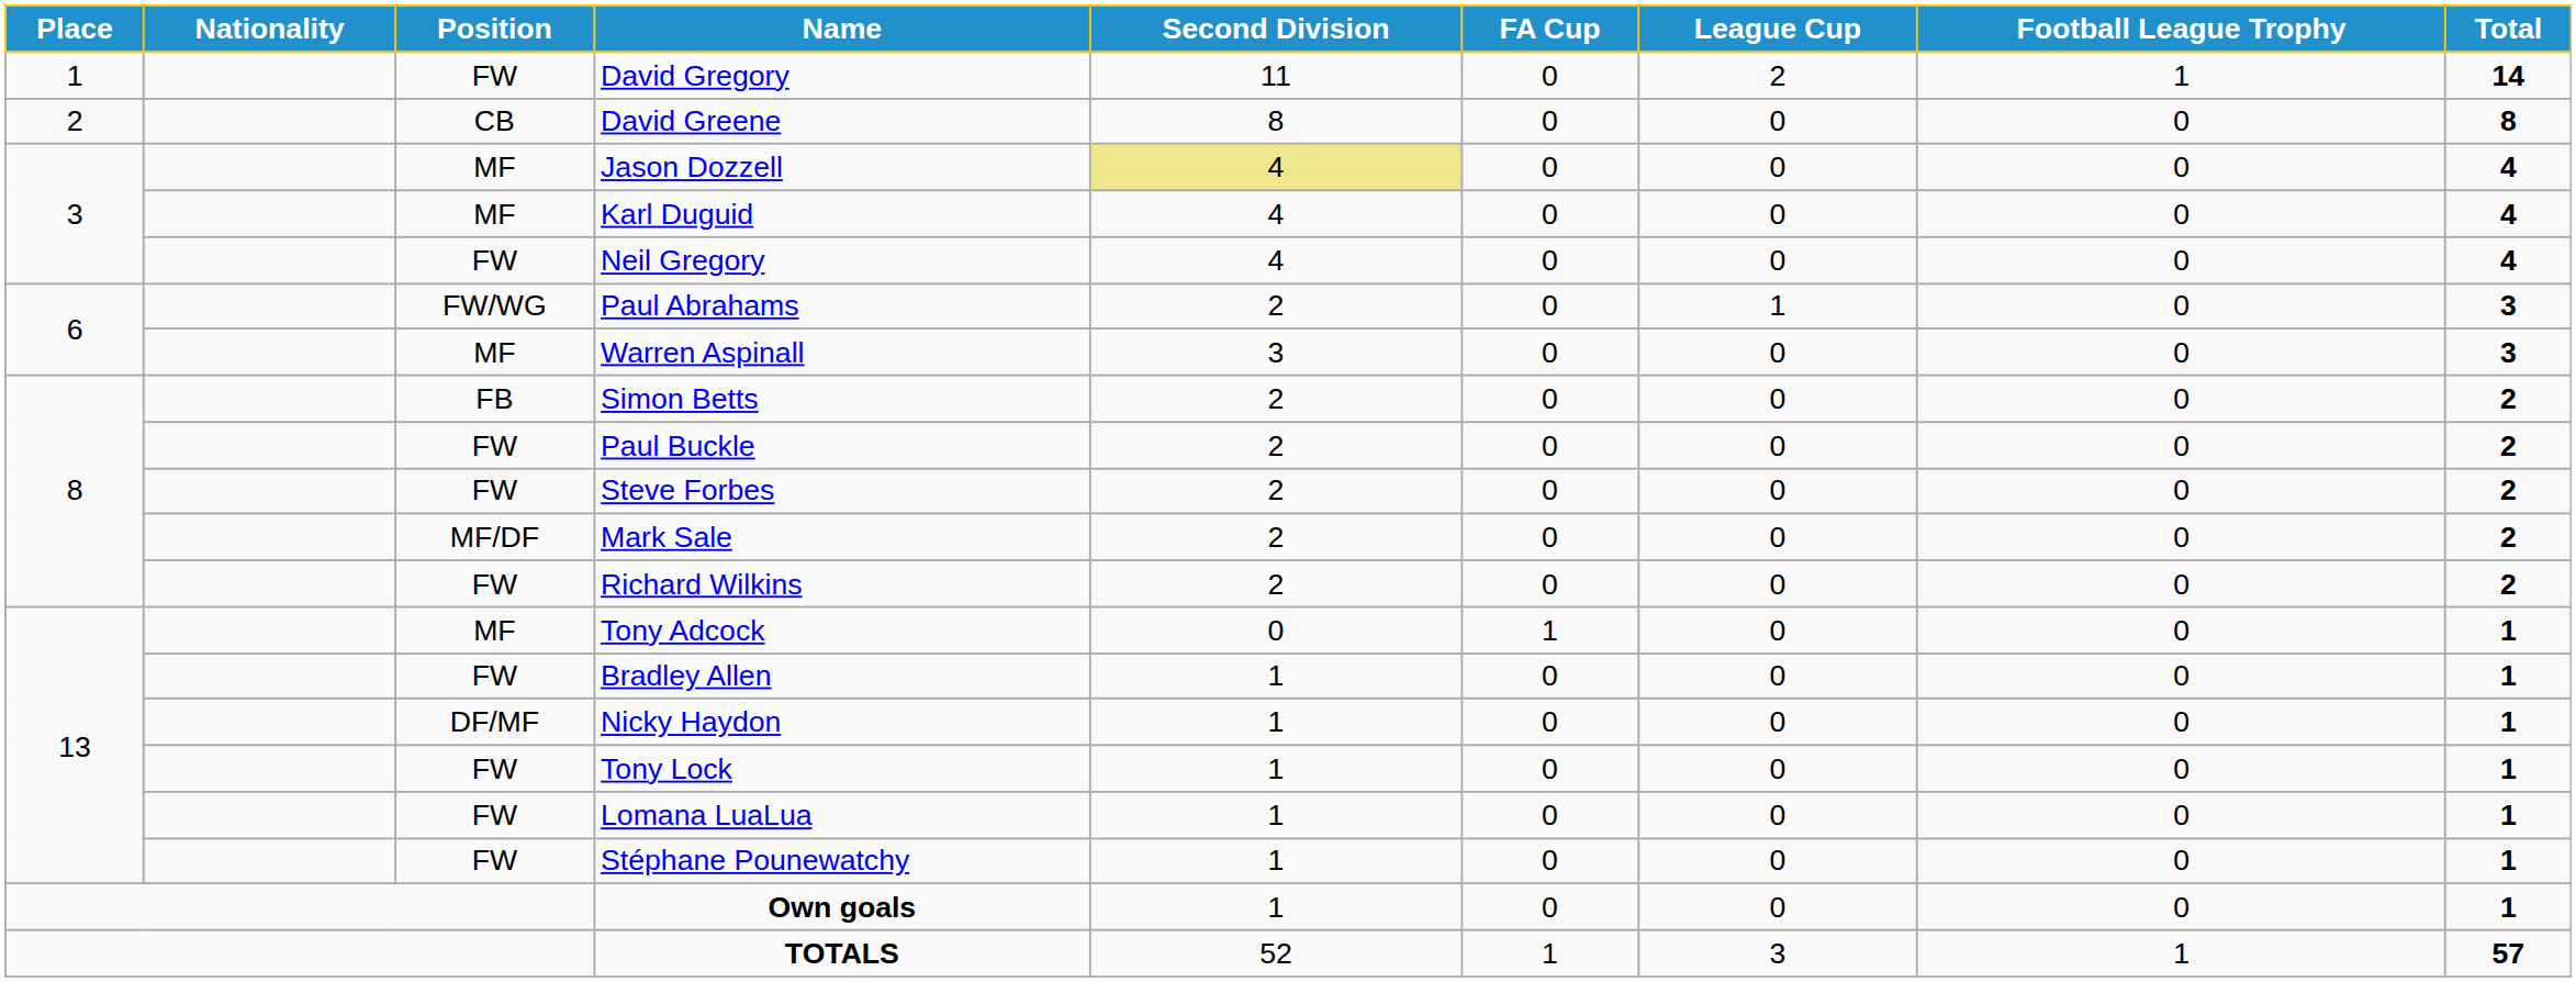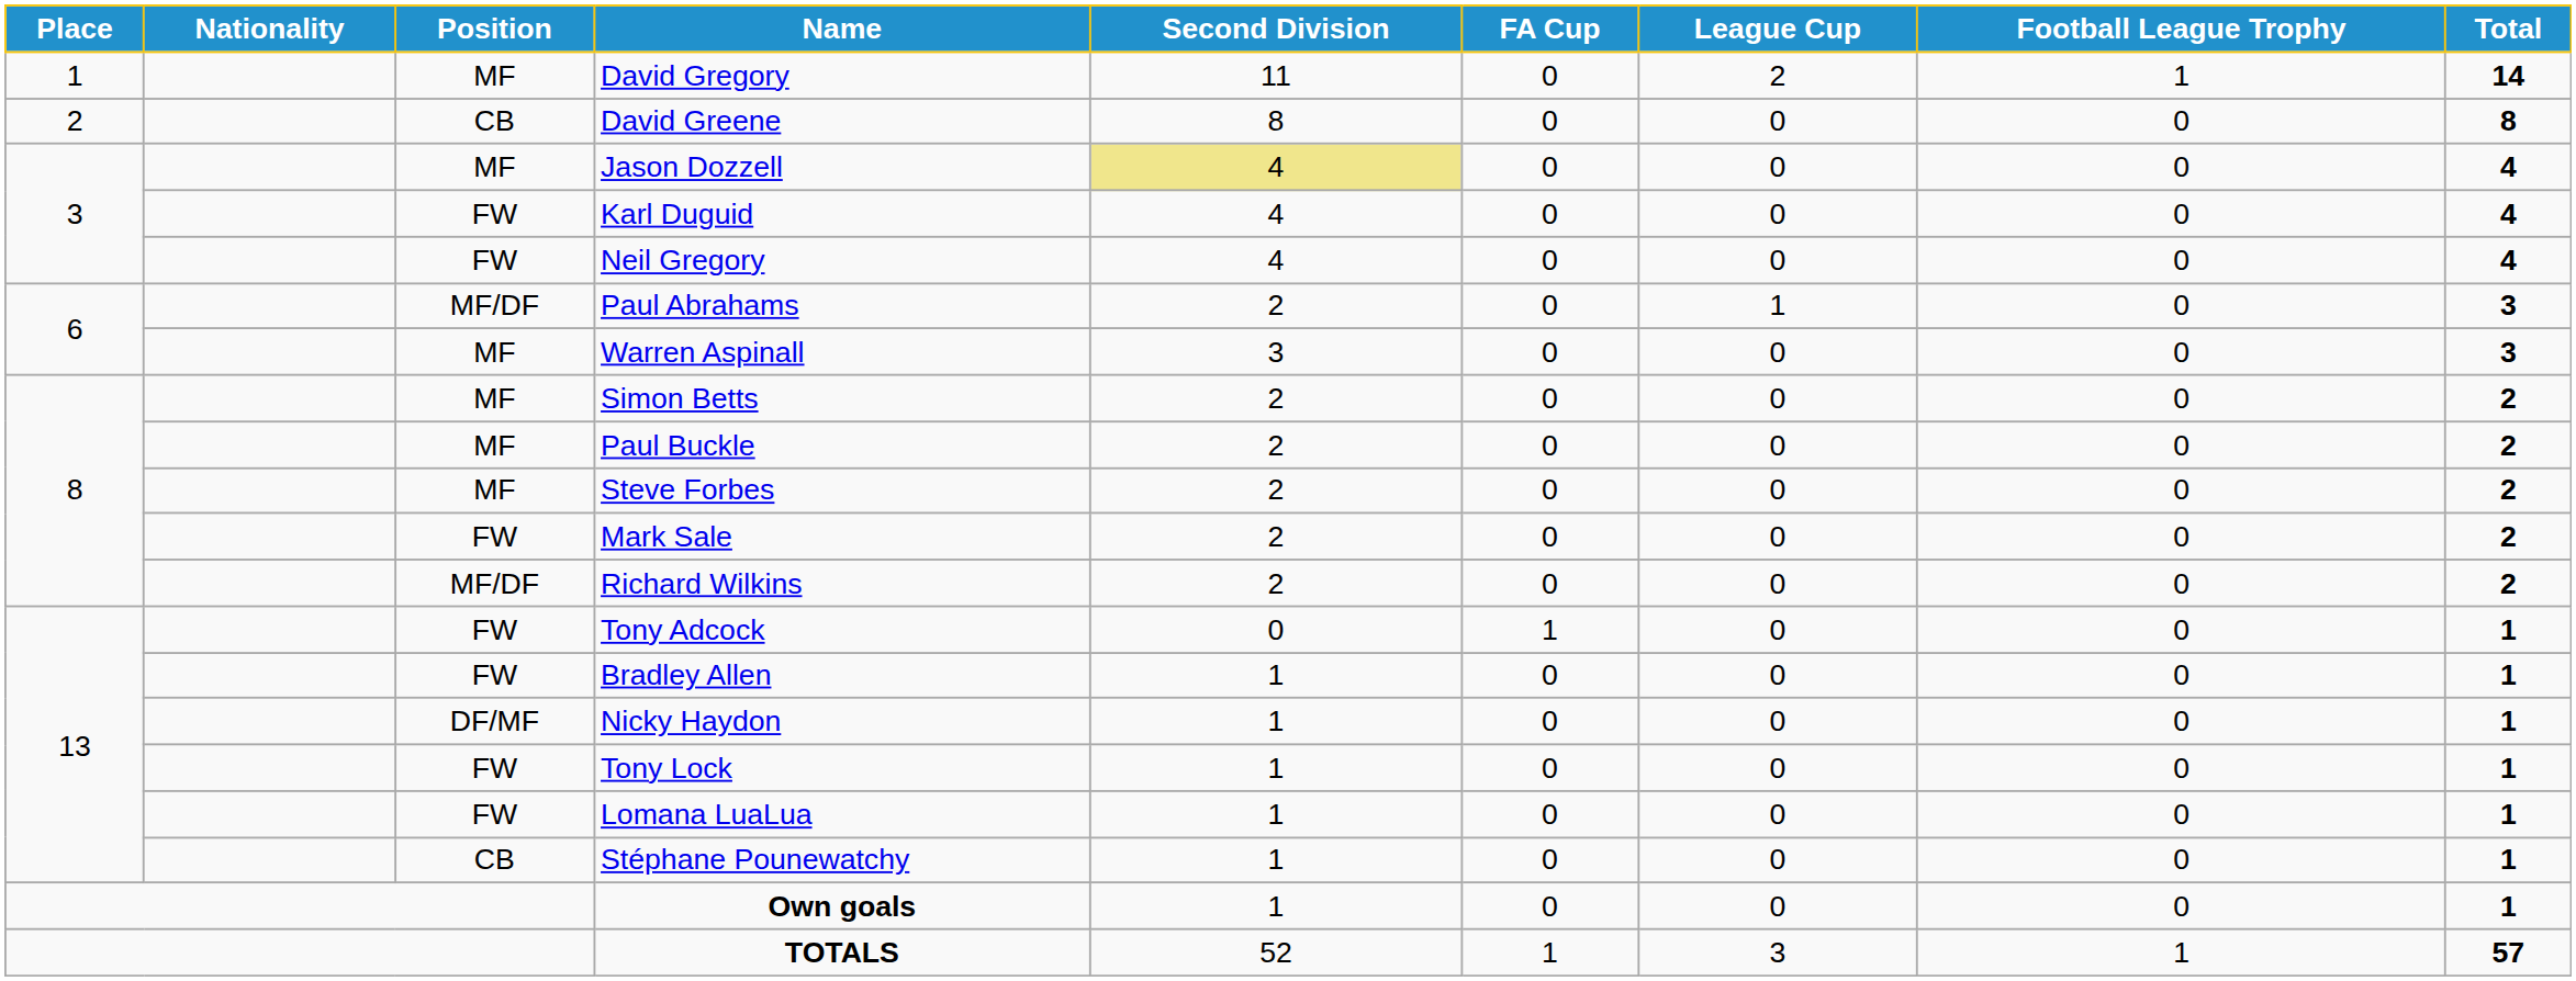David Gregory | Position: FW -> MF
Karl Duguid | Position: MF -> FW
Paul Abrahams | Position: FW/WG -> MF/DF
Simon Betts | Position: FB -> MF
Paul Buckle | Position: FW -> MF
Steve Forbes | Position: FW -> MF
Mark Sale | Position: MF/DF -> FW
Richard Wilkins | Position: FW -> MF/DF
Tony Adcock | Position: MF -> FW
Stéphane Pounewatchy | Position: FW -> CB
